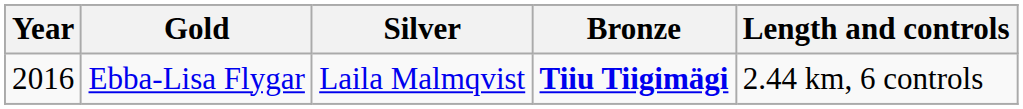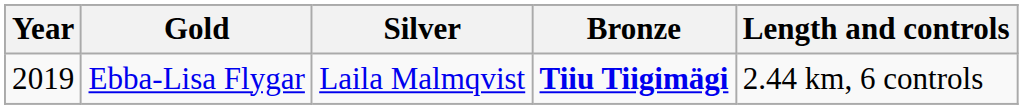Ebba-Lisa Flygar | Year: 2016 -> 2019
